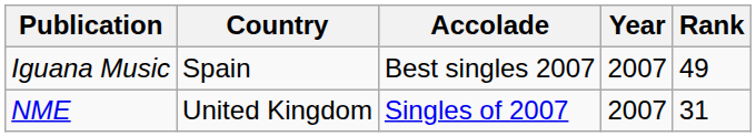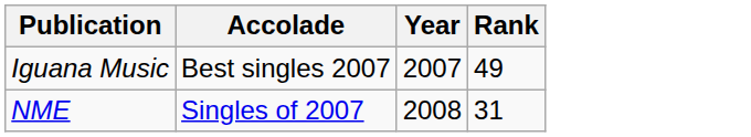- column: Country | Spain | United Kingdom
NME | Year: 2007 -> 2008
